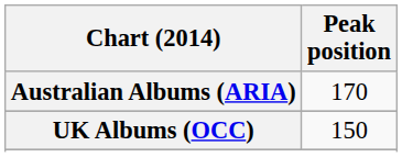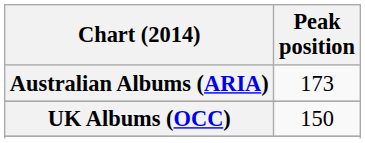Australian Albums (ARIA) | Peak position: 170 -> 173
